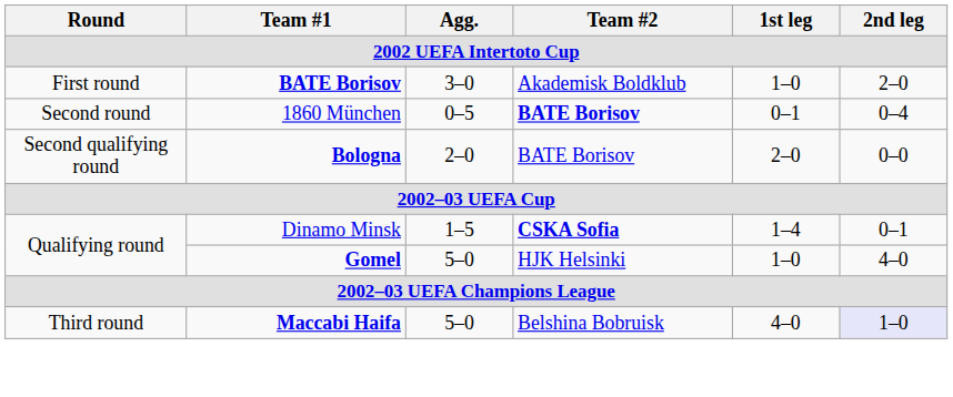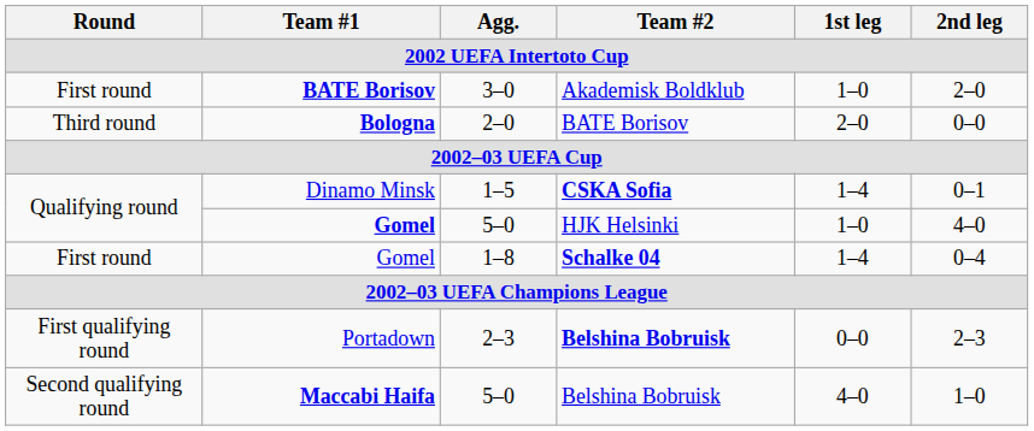- row: Second round | 1860 München | 0–5 | BATE Borisov | 0–1 | 0–4
Bologna | Round: Second qualifying round -> Third round
+ row: First round | Gomel | 1–8 | Schalke 04 | 1–4 | 0–4
+ row: First qualifying round | Portadown | 2–3 | Belshina Bobruisk | 0–0 | 2–3
Maccabi Haifa | Round: Third round -> Second qualifying round
Maccabi Haifa | 2nd leg: lavender background -> no background
